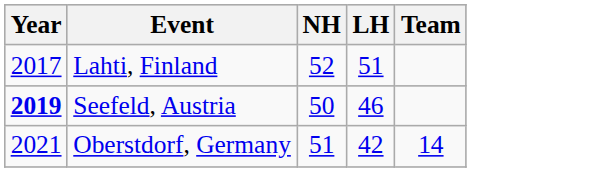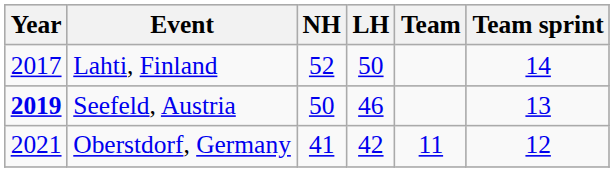+ column: Team sprint | 14 | 13 | 12
Lahti, Finland | LH: 51 -> 50
Oberstdorf, Germany | NH: 51 -> 41
Oberstdorf, Germany | Team: 14 -> 11
